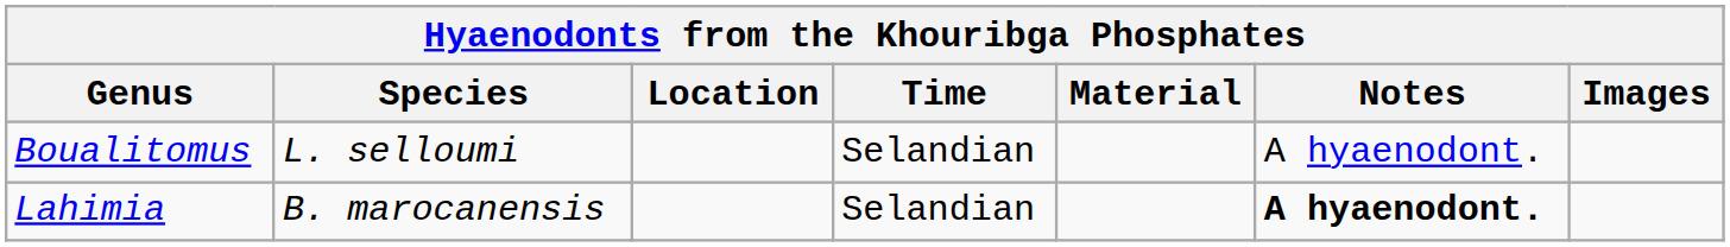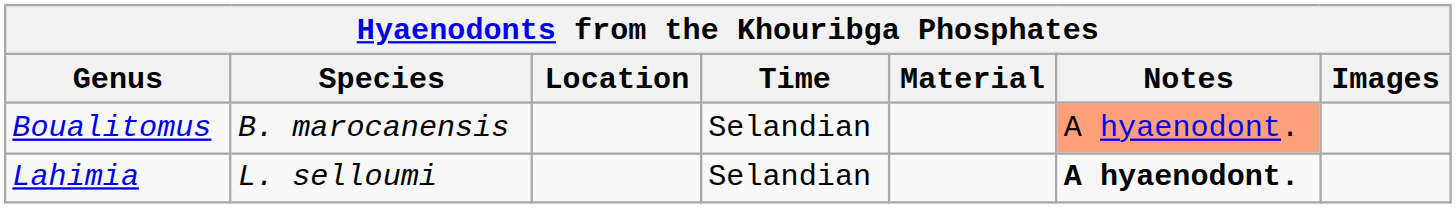Boualitomus | Species: L. selloumi -> B. marocanensis
Boualitomus | Notes: no background -> lightsalmon background
Lahimia | Species: B. marocanensis -> L. selloumi
